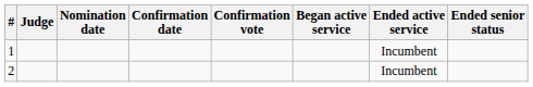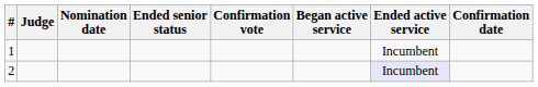columns swapped: Confirmation date <-> Ended senior status
2 | Ended active service: no background -> lavender background
